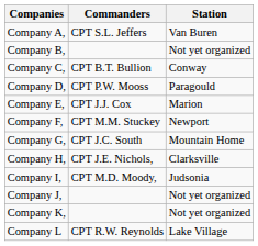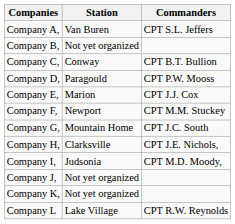columns swapped: Commanders <-> Station
